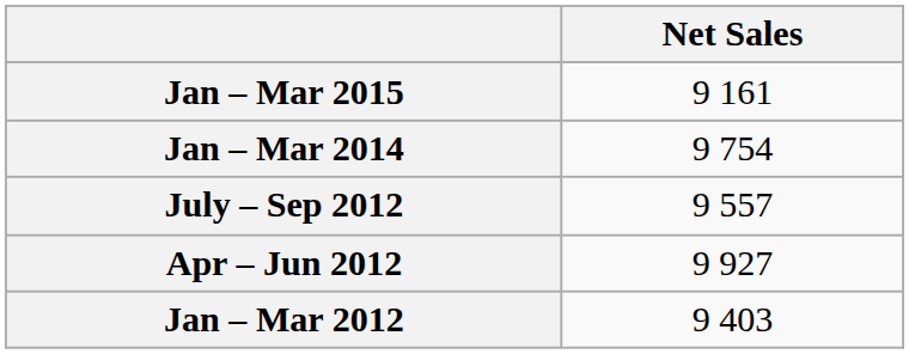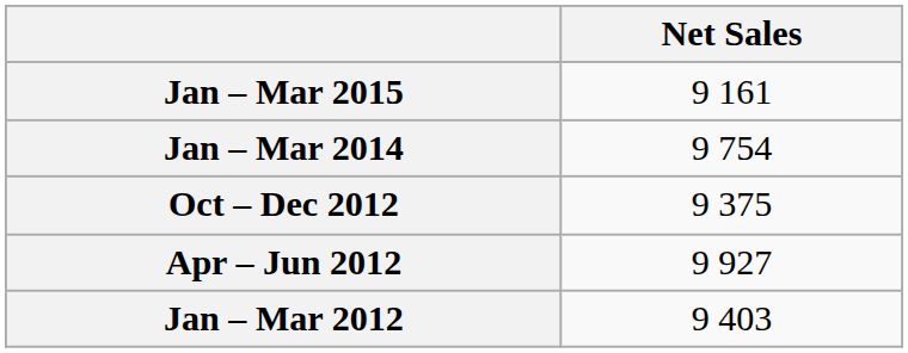+ row: Oct – Dec 2012 | 9 375
- row: July – Sep 2012 | 9 557
